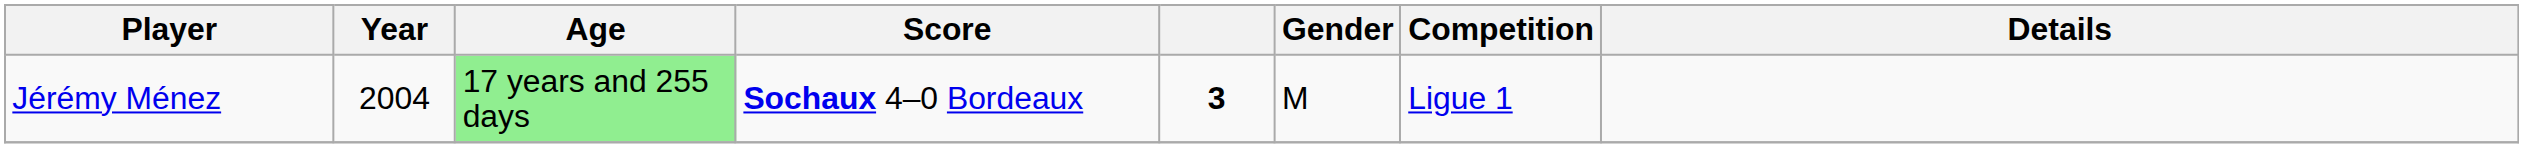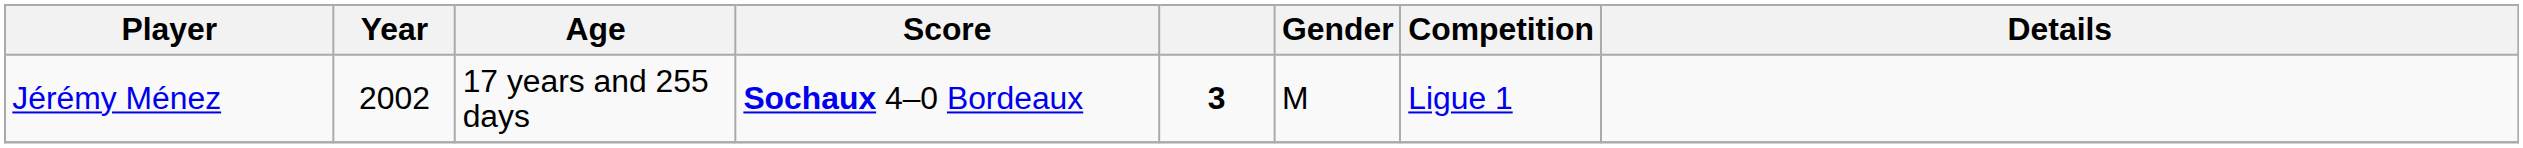Jérémy Ménez | Year: 2004 -> 2002
Jérémy Ménez | Age: lightgreen background -> no background
